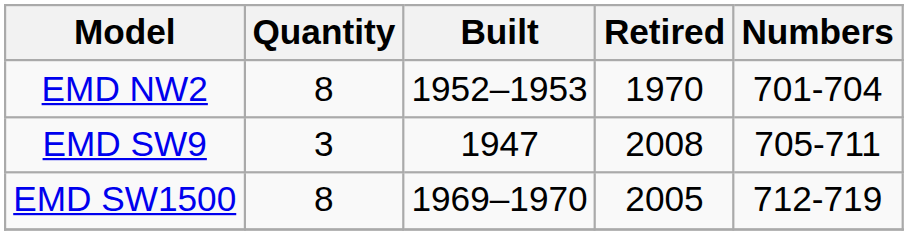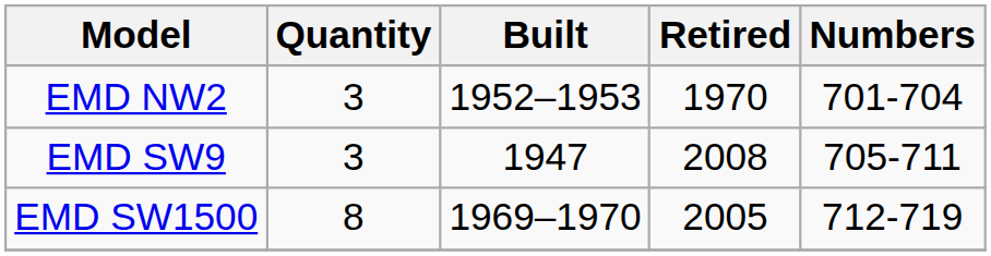EMD NW2 | Quantity: 8 -> 3
